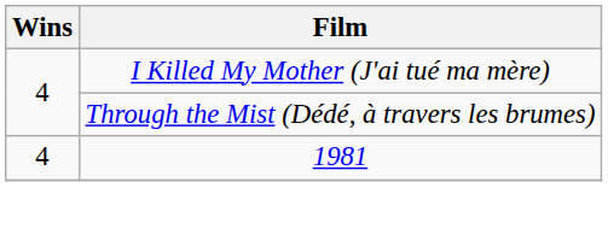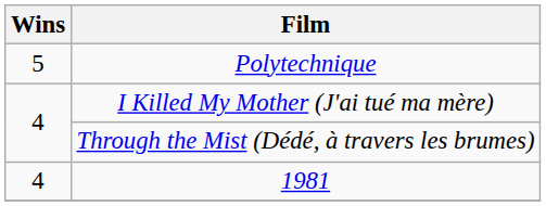+ row: 5 | Polytechnique
